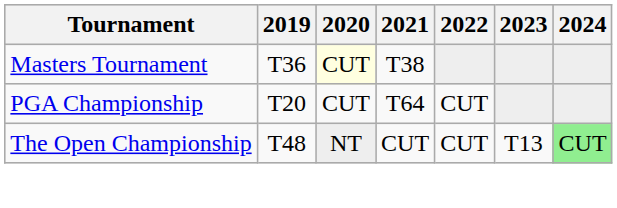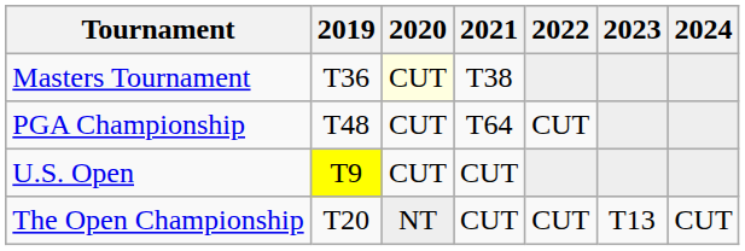PGA Championship | 2019: T20 -> T48
+ row: U.S. Open | T9 | CUT | CUT
The Open Championship | 2019: T48 -> T20
The Open Championship | 2024: lightgreen background -> no background
